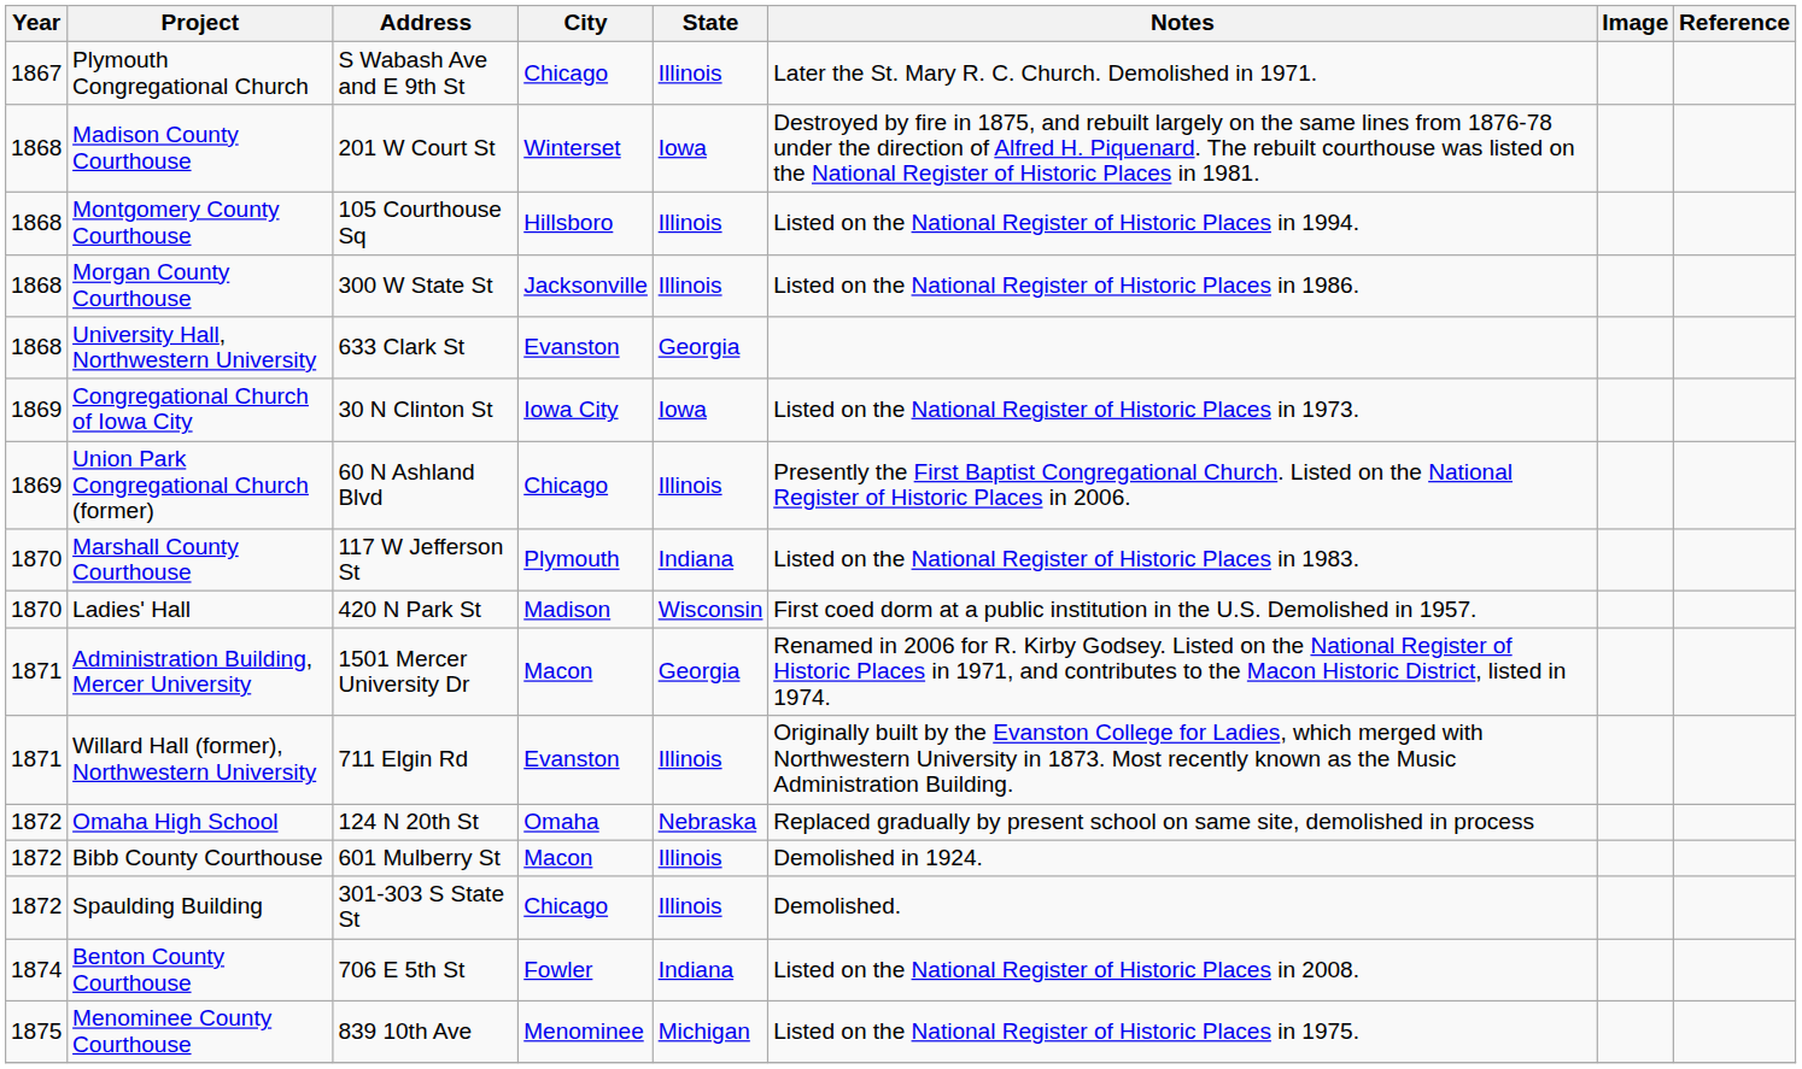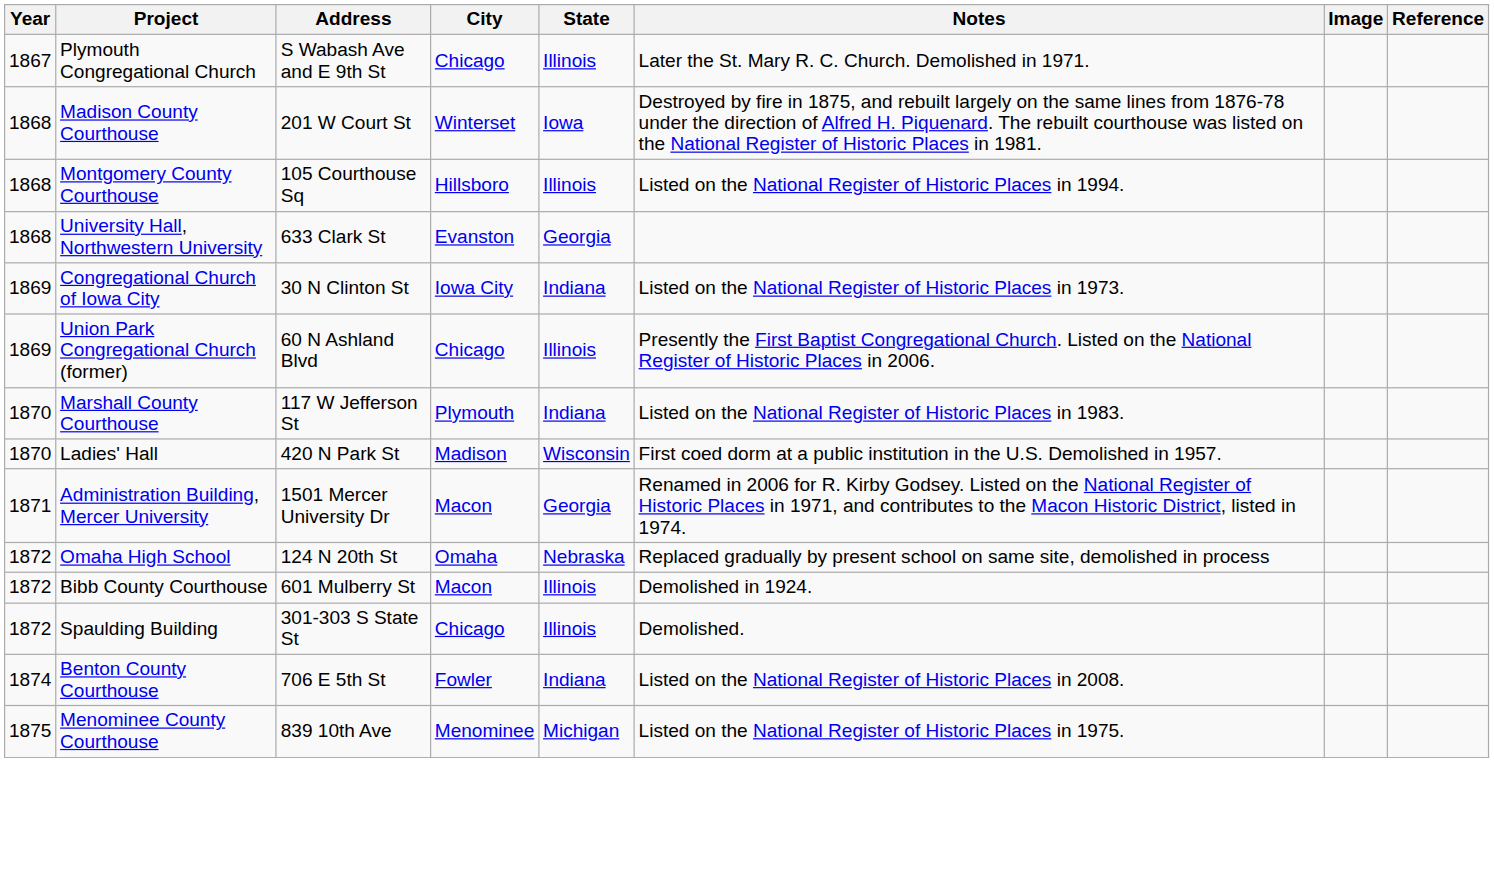- row: 1868 | Morgan County Courthouse | 300 W State St | Jacksonville | Illinois | Listed on the National Register of Historic Places in 1986.
Congregational Church of Iowa City | State: Iowa -> Indiana
- row: 1871 | Willard Hall (former), Northwestern University | 711 Elgin Rd | Evanston | Illinois | Originally built by the Evanston College for Ladies, which merged with Northwestern University in 1873. Most recently known as the Music Administration Building.
